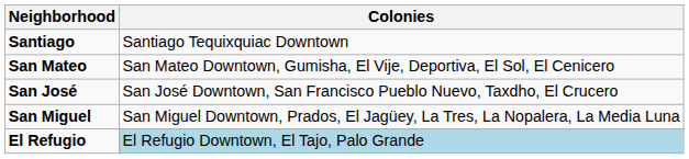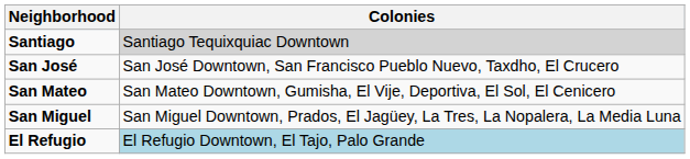Santiago | Colonies: no background -> lightgrey background
rows swapped: San José <-> San Mateo
